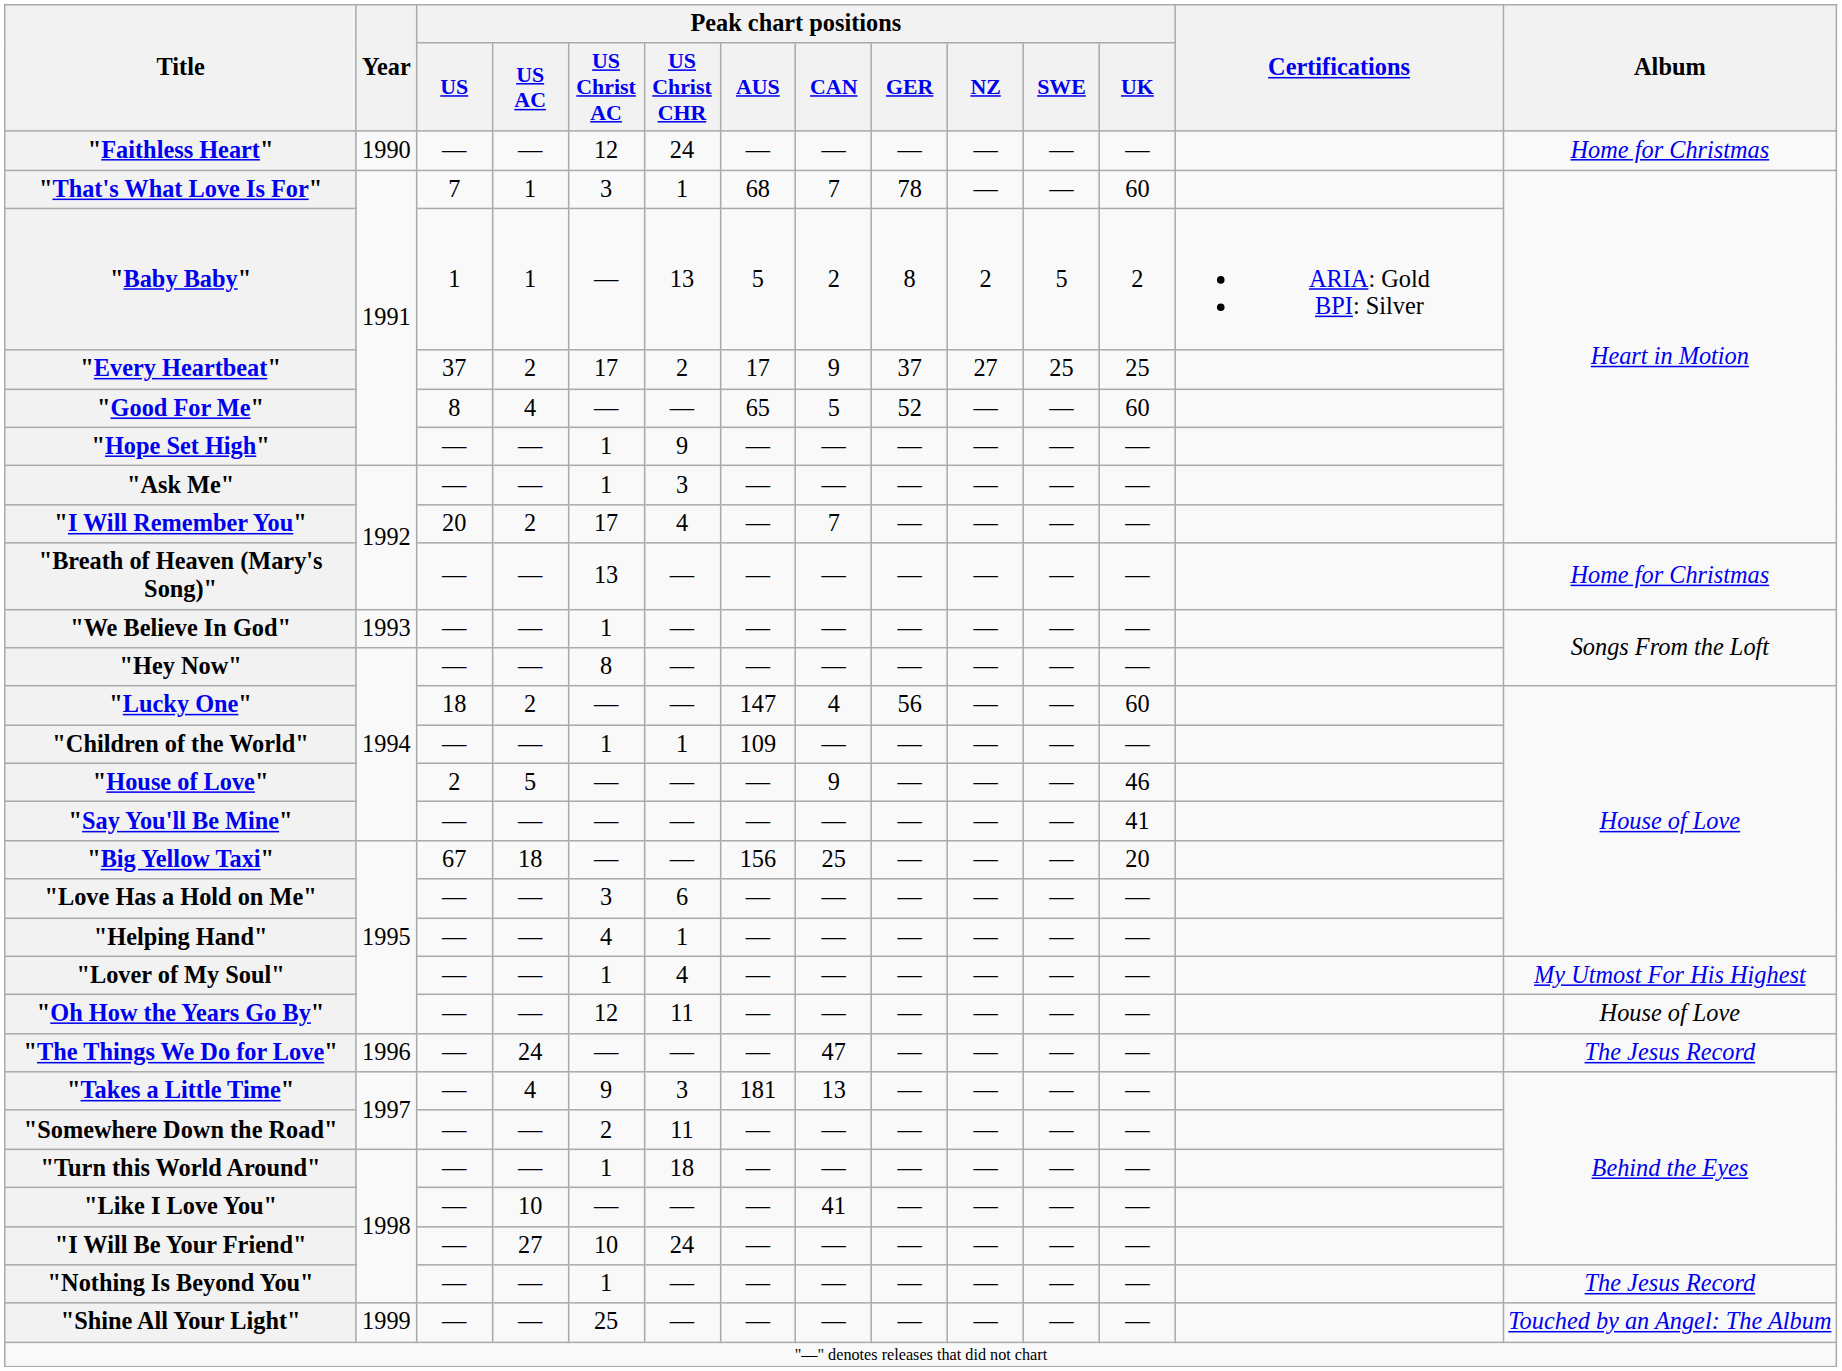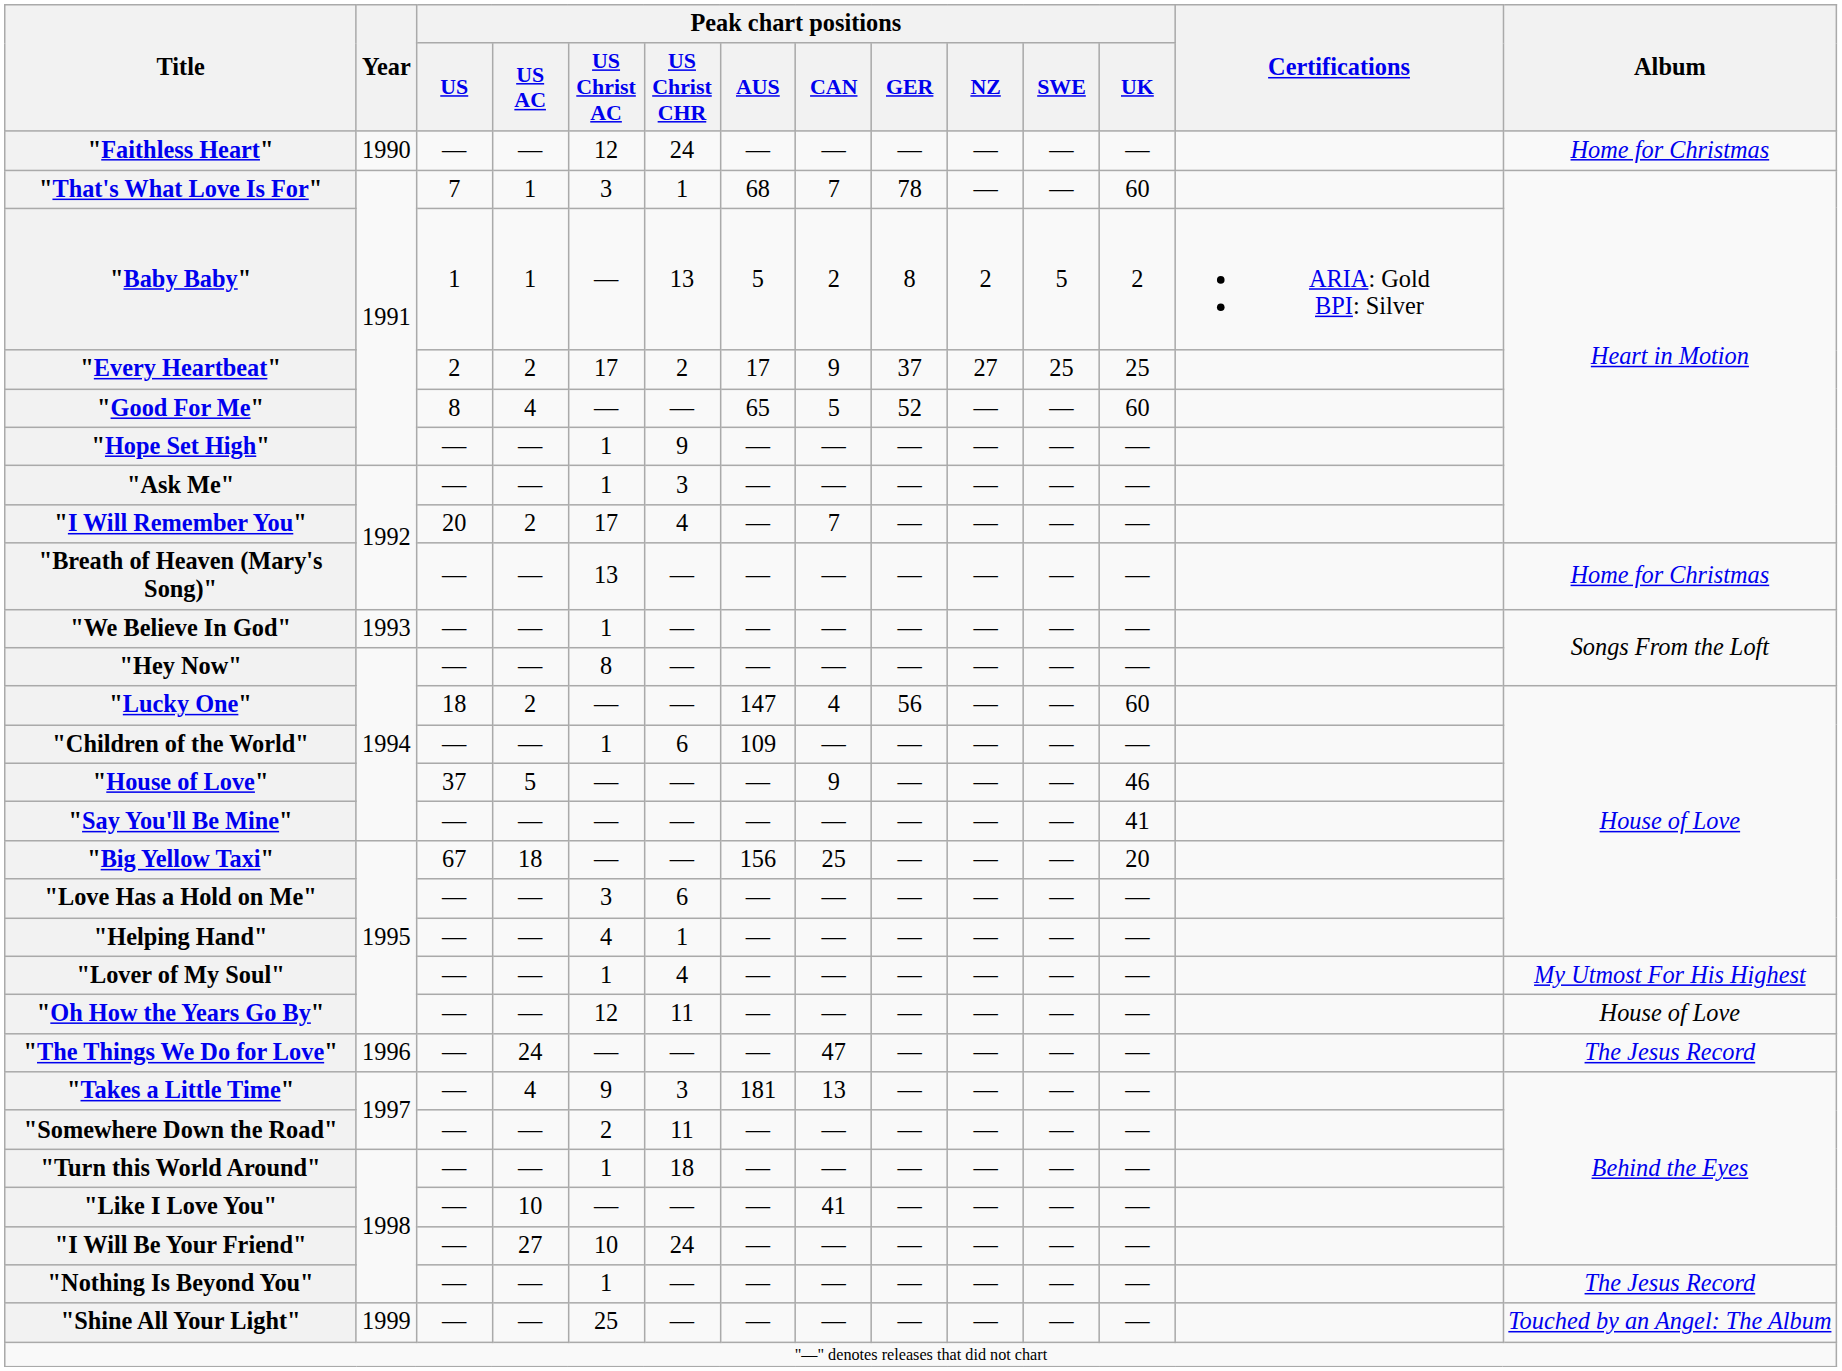"Every Heartbeat" | Peak chart positions / US: 37 -> 2
"Children of the World" | Peak chart positions / US Christ CHR: 1 -> 6
"House of Love" | Peak chart positions / US: 2 -> 37
